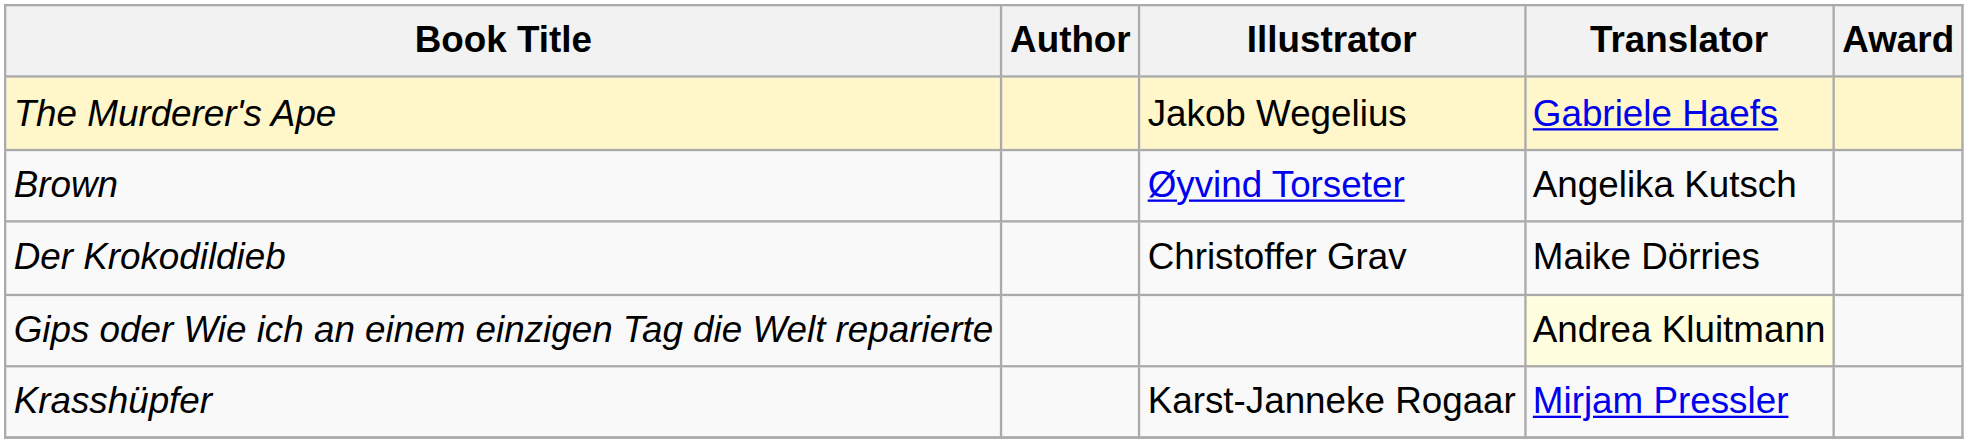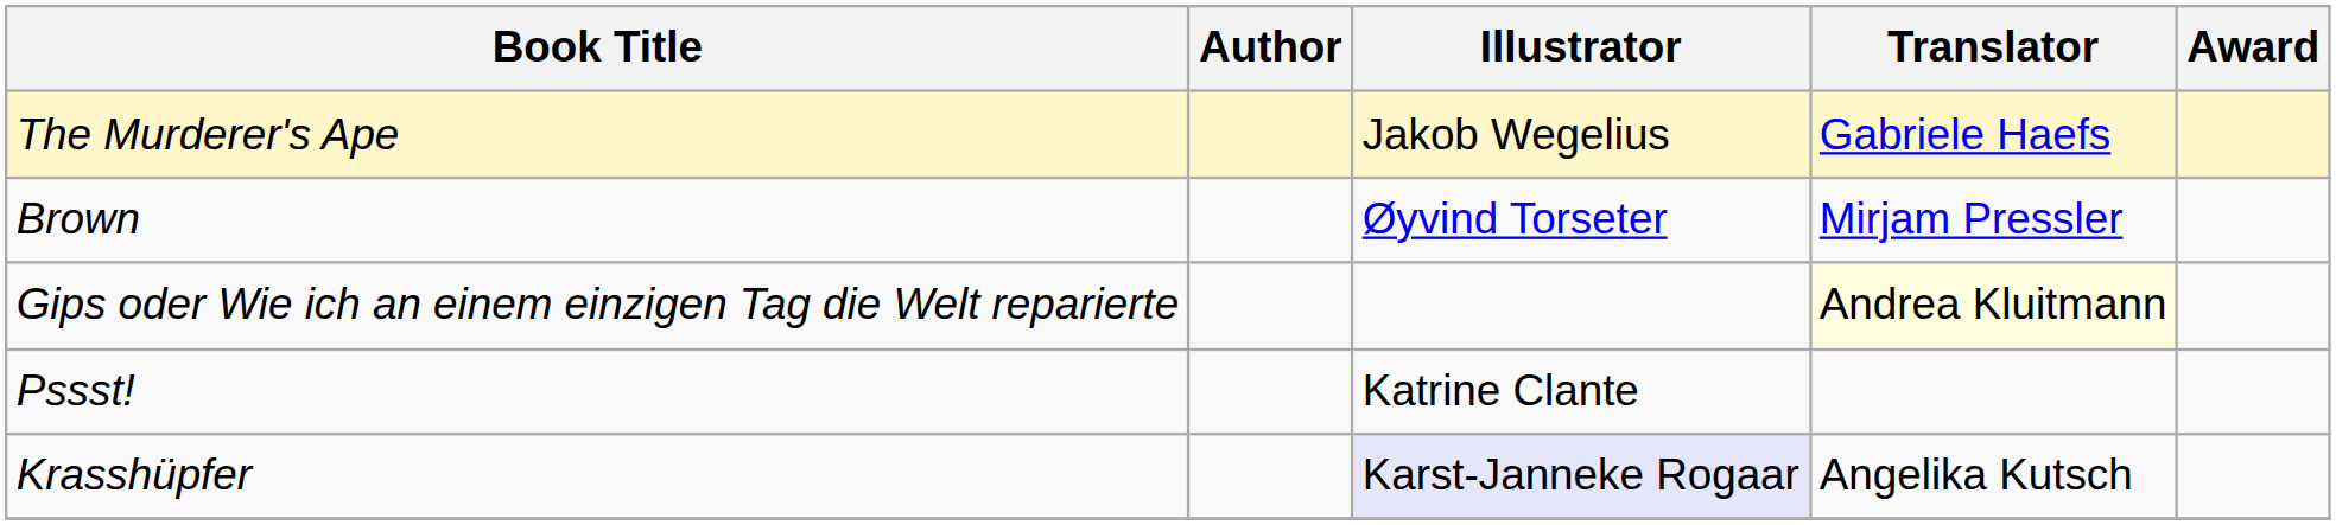Brown | Translator: Angelika Kutsch -> Mirjam Pressler
- row: Der Krokodildieb | Christoffer Grav | Maike Dörries
+ row: Pssst! | Katrine Clante
Krasshüpfer | Illustrator: no background -> lavender background
Krasshüpfer | Translator: Mirjam Pressler -> Angelika Kutsch
